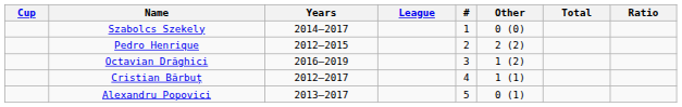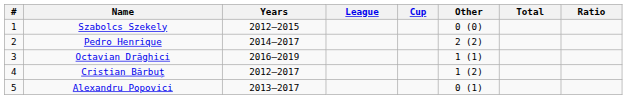columns swapped: # <-> Cup
Szabolcs Szekely | Years: 2014–2017 -> 2012–2015
Pedro Henrique | Years: 2012–2015 -> 2014–2017
Octavian Drăghici | Other: 1 (2) -> 1 (1)
Cristian Bărbuț | Other: 1 (1) -> 1 (2)
